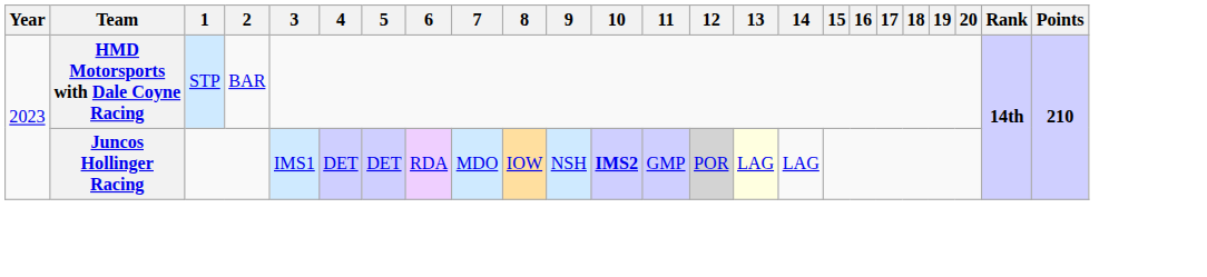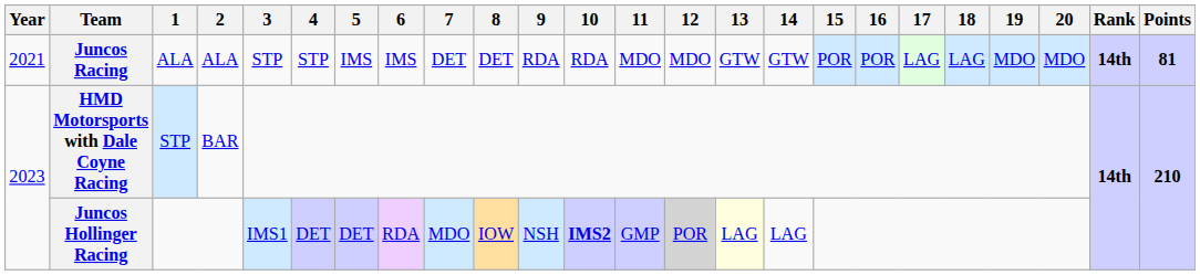+ row: 2021 | Juncos Racing | ALA | ALA | STP | STP | IMS | IMS | DET | DET | RDA | RDA | MDO | MDO | GTW | GTW | POR | POR | LAG | LAG | MDO | MDO | 14th | 81
